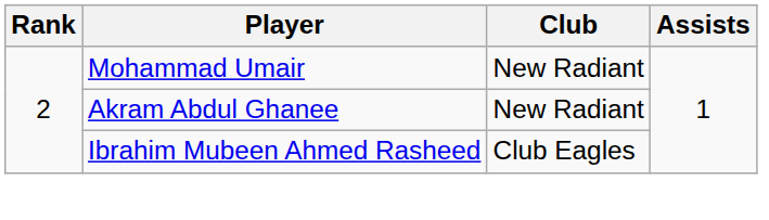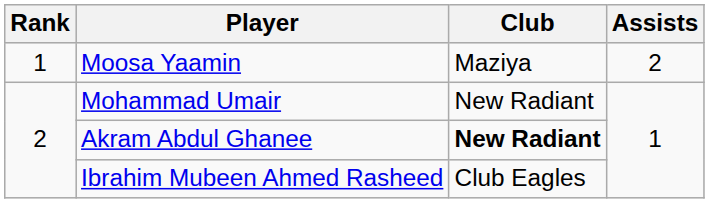+ row: 1 | Moosa Yaamin | Maziya | 2
Akram Abdul Ghanee | Club: normal -> bold
